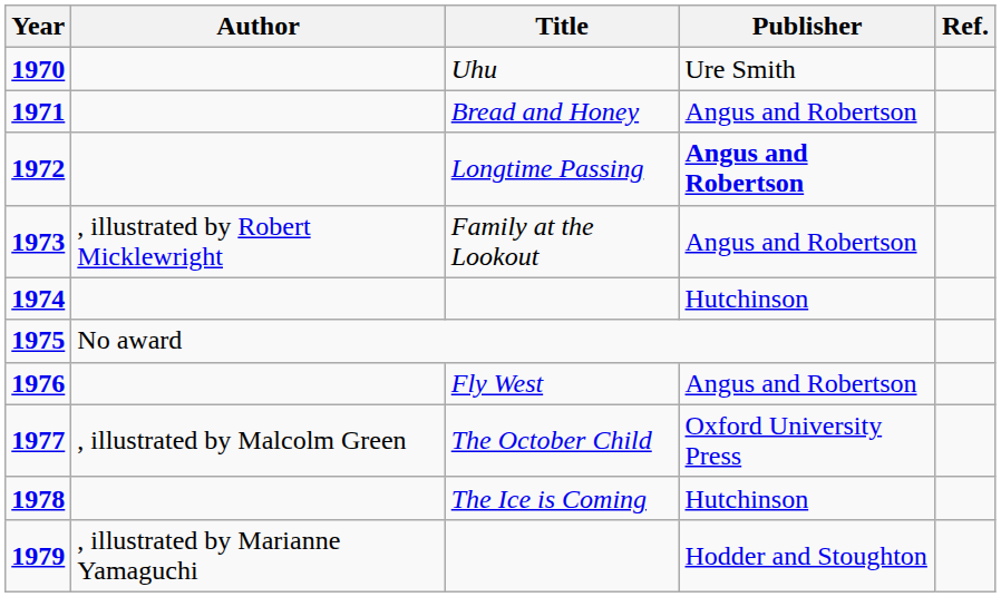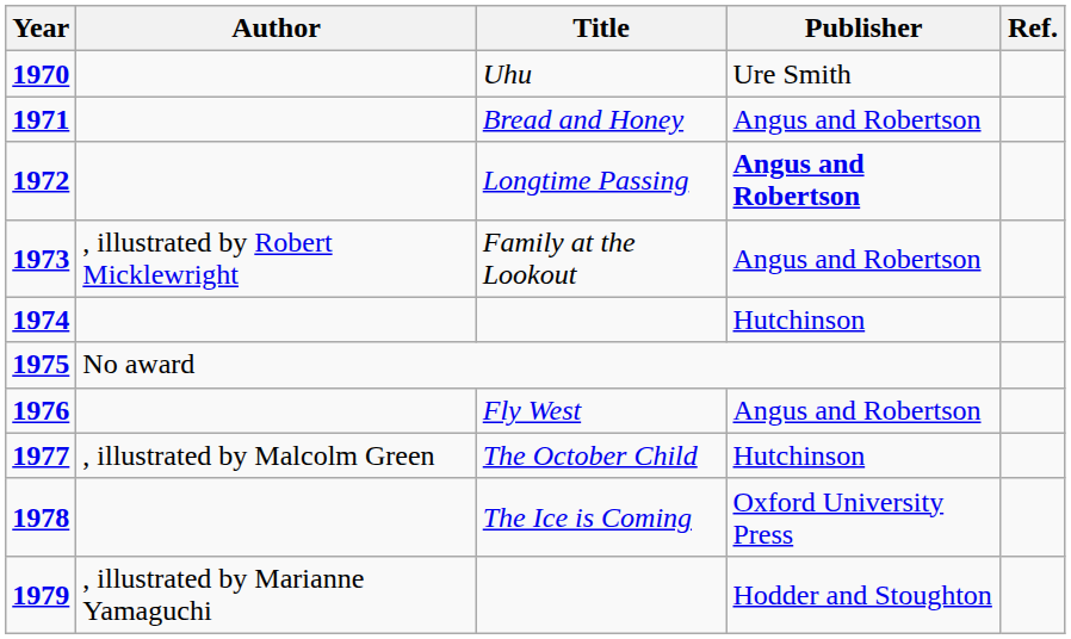The October Child | Publisher: Oxford University Press -> Hutchinson
The Ice is Coming | Publisher: Hutchinson -> Oxford University Press
